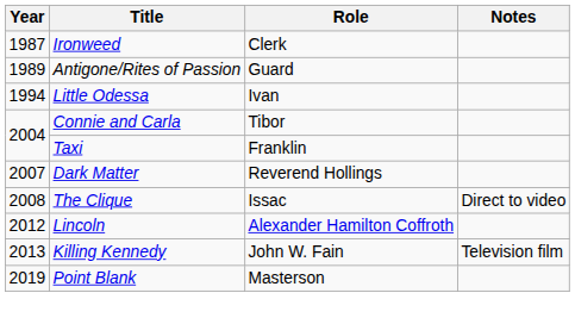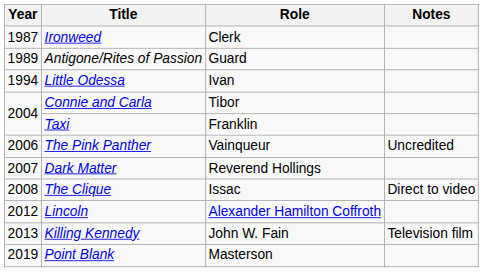+ row: 2006 | The Pink Panther | Vainqueur | Uncredited
